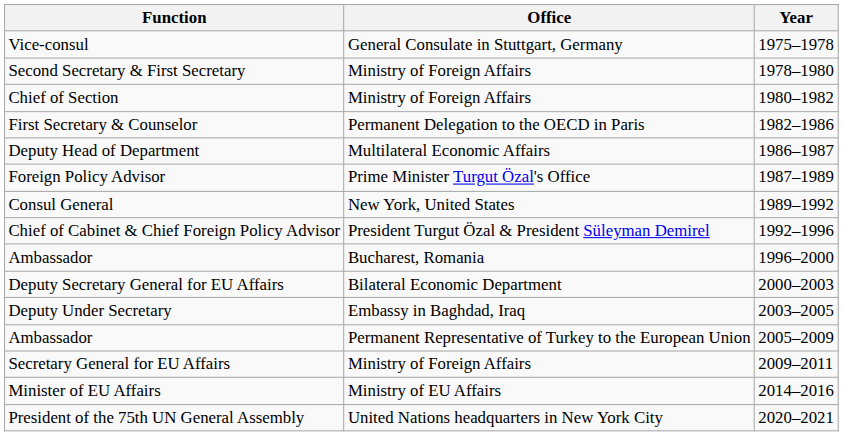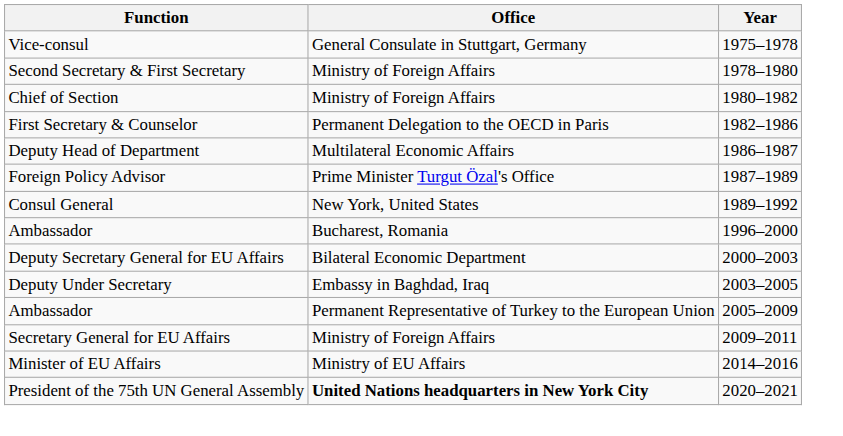- row: Chief of Cabinet & Chief Foreign Policy Advisor | President Turgut Özal & President Süleyman Demirel | 1992–1996
President of the 75th UN General Assembly | Office: normal -> bold
